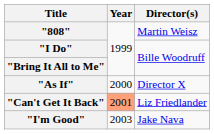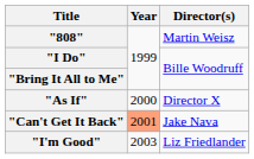"Can't Get It Back" | Director(s): Liz Friedlander -> Jake Nava
"I'm Good" | Director(s): Jake Nava -> Liz Friedlander
